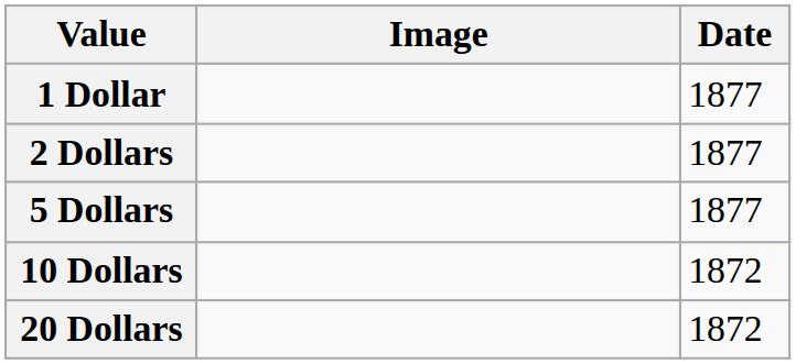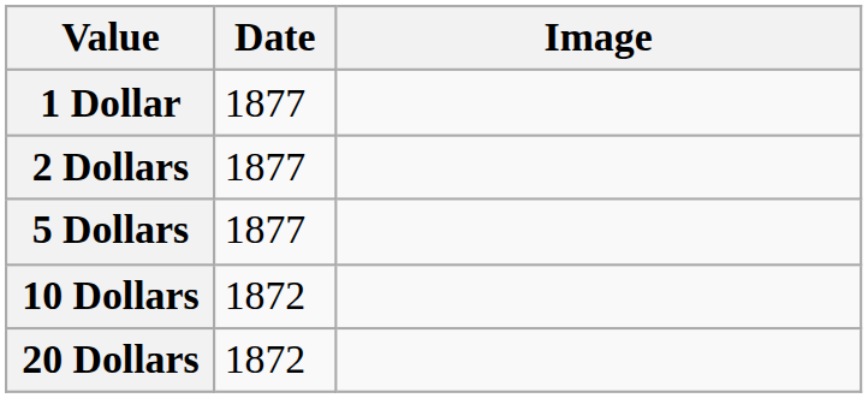columns swapped: Date <-> Image
